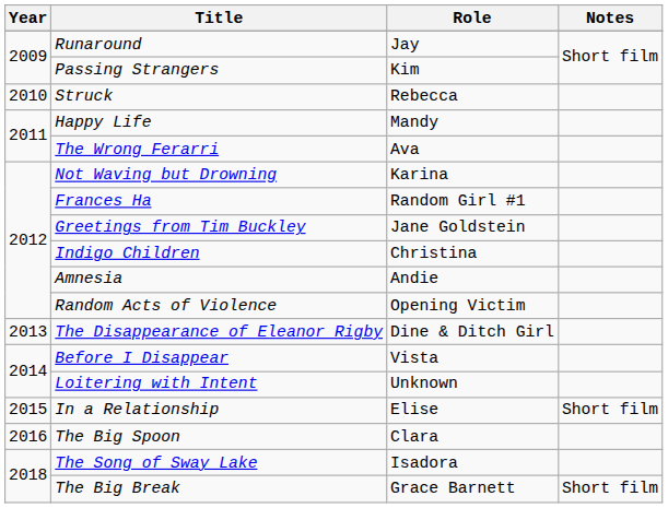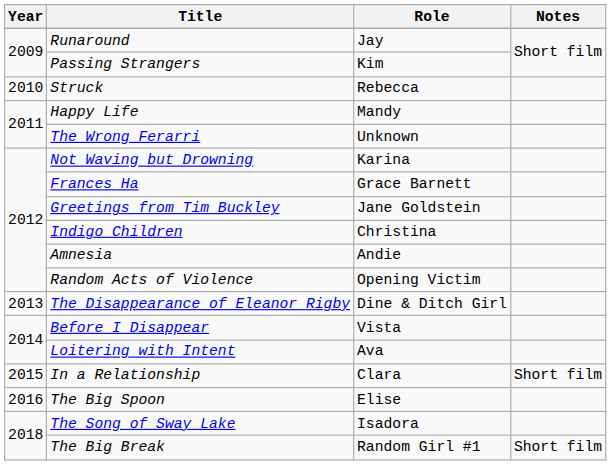The Wrong Ferarri | Role: Ava -> Unknown
Frances Ha | Role: Random Girl #1 -> Grace Barnett
Loitering with Intent | Role: Unknown -> Ava
In a Relationship | Role: Elise -> Clara
The Big Spoon | Role: Clara -> Elise
The Big Break | Role: Grace Barnett -> Random Girl #1
